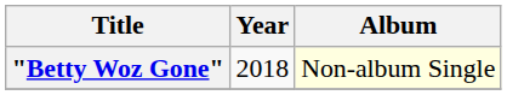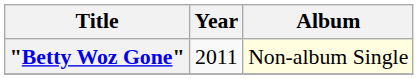"Betty Woz Gone" | Year: 2018 -> 2011
